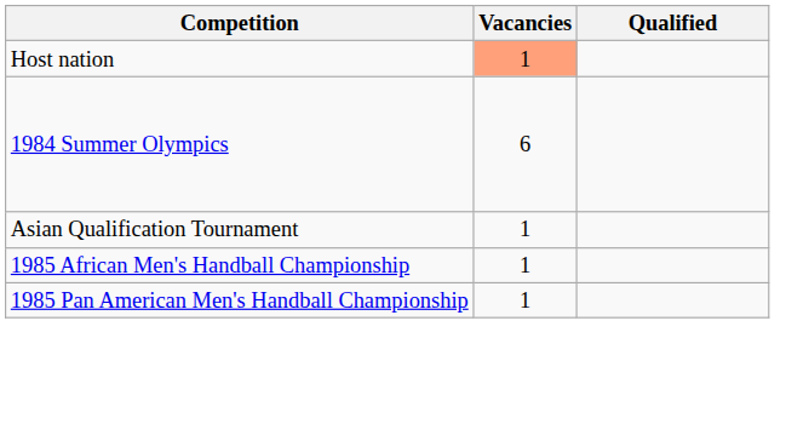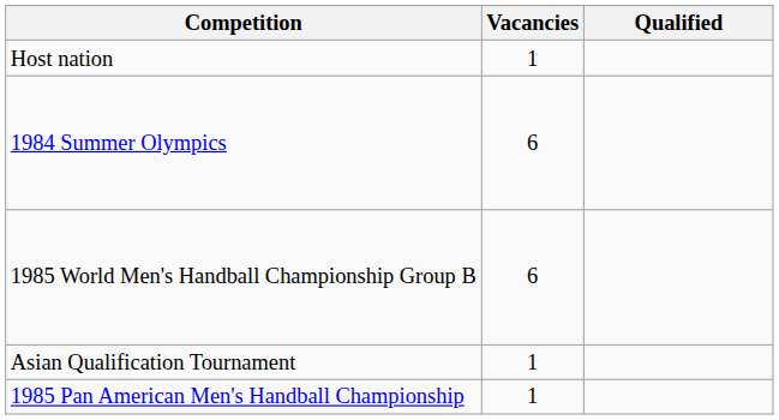Host nation | Vacancies: lightsalmon background -> no background
+ row: 1985 World Men's Handball Championship Group B | 6
- row: 1985 African Men's Handball Championship | 1
